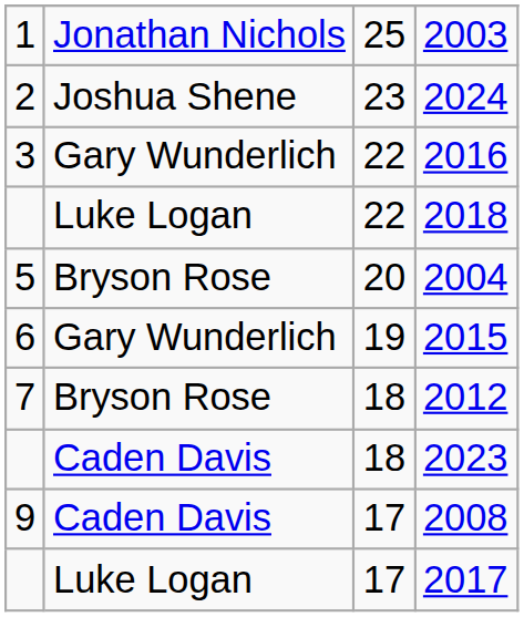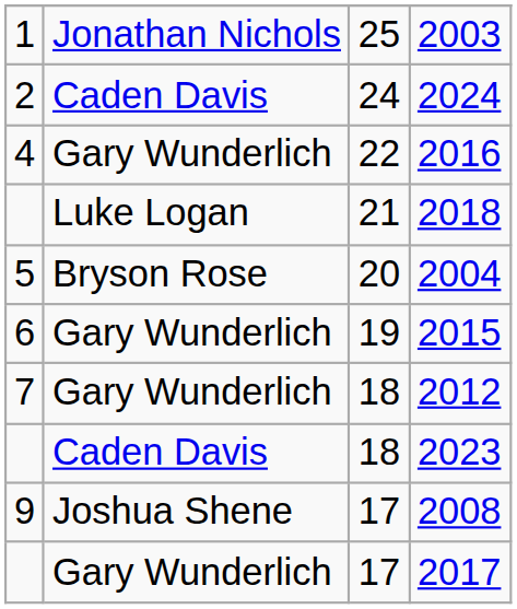2024 | column 2: Joshua Shene -> Caden Davis
2024 | column 3: 23 -> 24
2016 | column 1: 3 -> 4
2018 | column 3: 22 -> 21
2012 | column 2: Bryson Rose -> Gary Wunderlich
2008 | column 2: Caden Davis -> Joshua Shene
2017 | column 2: Luke Logan -> Gary Wunderlich
